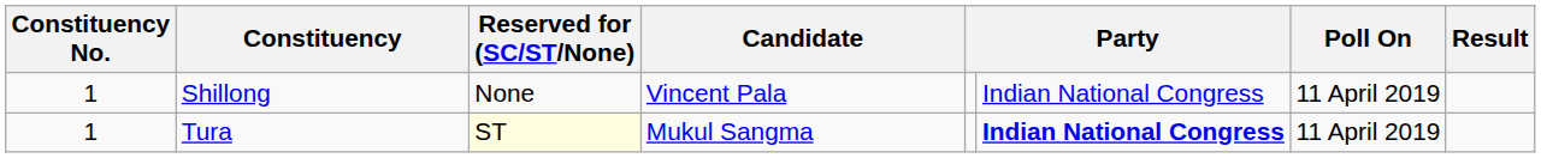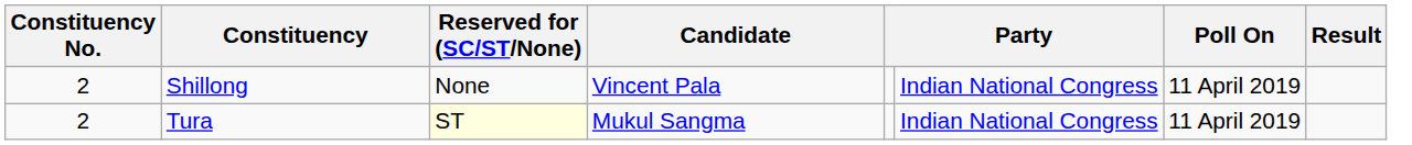Shillong | Constituency No.: 1 -> 2
Tura | Constituency No.: 1 -> 2
Tura | column 6: bold -> normal
